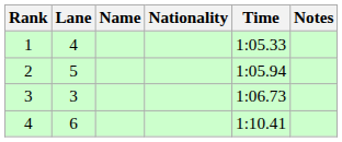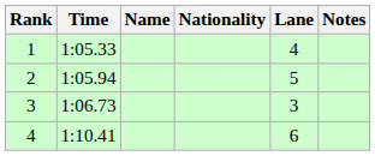columns swapped: Lane <-> Time
